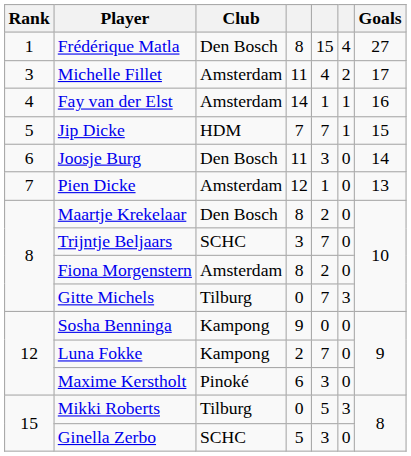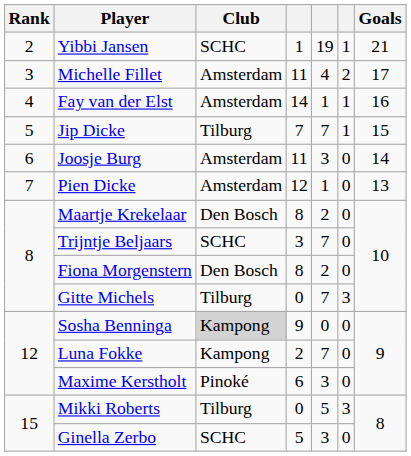- row: 1 | Frédérique Matla | Den Bosch | 8 | 15 | 4 | 27
+ row: 2 | Yibbi Jansen | SCHC | 1 | 19 | 1 | 21
Jip Dicke | Club: HDM -> Tilburg
Joosje Burg | Club: Den Bosch -> Amsterdam
Fiona Morgenstern | Club: Amsterdam -> Den Bosch
Sosha Benninga | Club: no background -> lightgrey background
